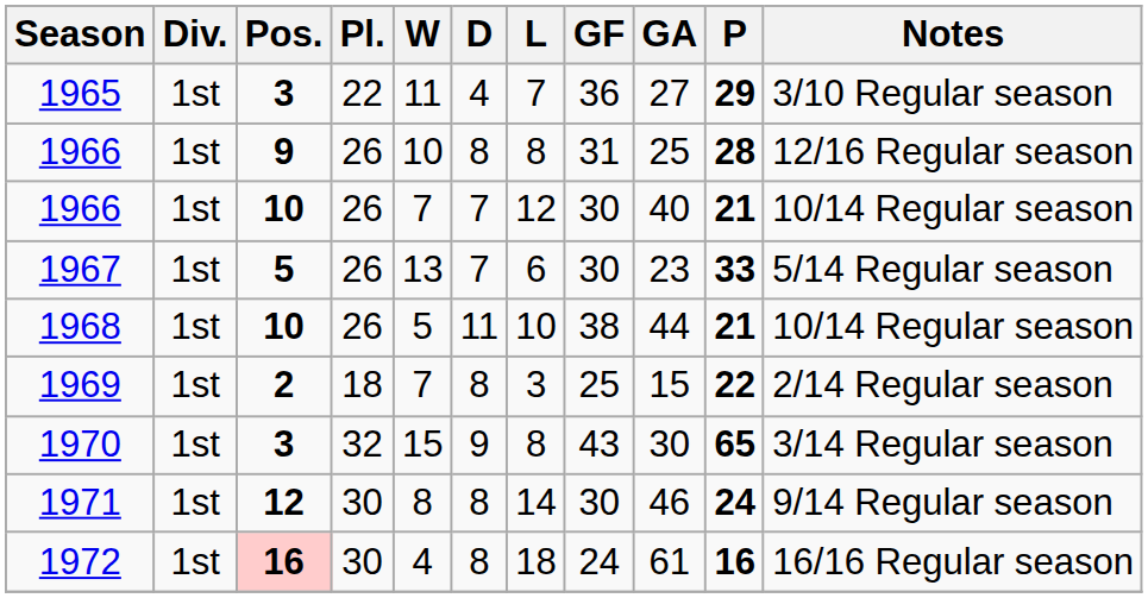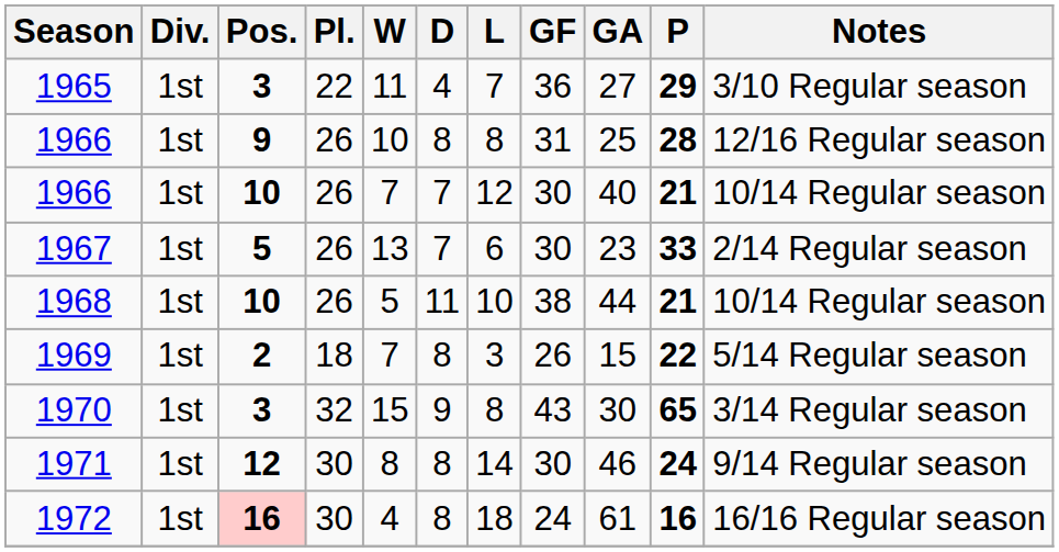1967 | Notes: 5/14 Regular season -> 2/14 Regular season
1969 | GF: 25 -> 26
1969 | Notes: 2/14 Regular season -> 5/14 Regular season
